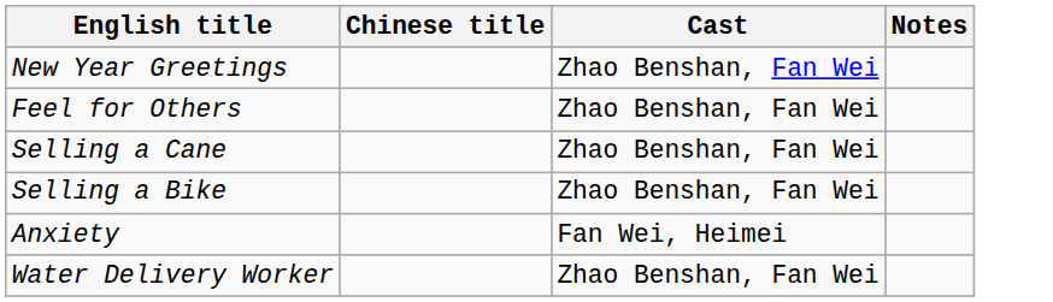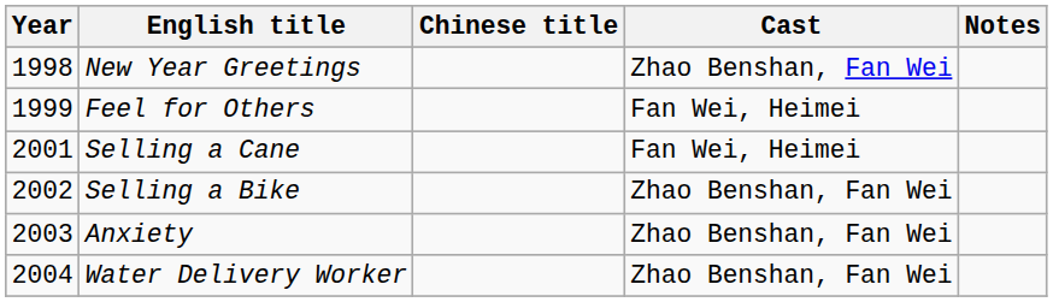+ column: Year | 1998 | 1999 | 2001 | 2002 | 2003 | 2004
Feel for Others | Cast: Zhao Benshan, Fan Wei -> Fan Wei, Heimei
Selling a Cane | Cast: Zhao Benshan, Fan Wei -> Fan Wei, Heimei
Anxiety | Cast: Fan Wei, Heimei -> Zhao Benshan, Fan Wei
